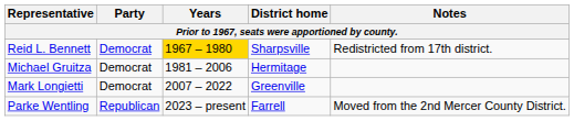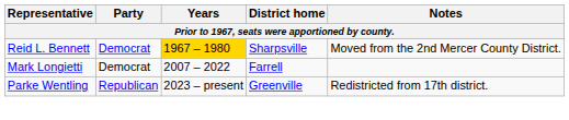Reid L. Bennett | Notes: Redistricted from 17th district. -> Moved from the 2nd Mercer County District.
- row: Michael Gruitza | Democrat | 1981 – 2006 | Hermitage
Mark Longietti | District home: Greenville -> Farrell
Parke Wentling | District home: Farrell -> Greenville
Parke Wentling | Notes: Moved from the 2nd Mercer County District. -> Redistricted from 17th district.
